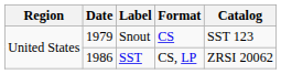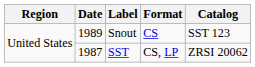Snout | Date: 1979 -> 1989
SST | Date: 1986 -> 1987
